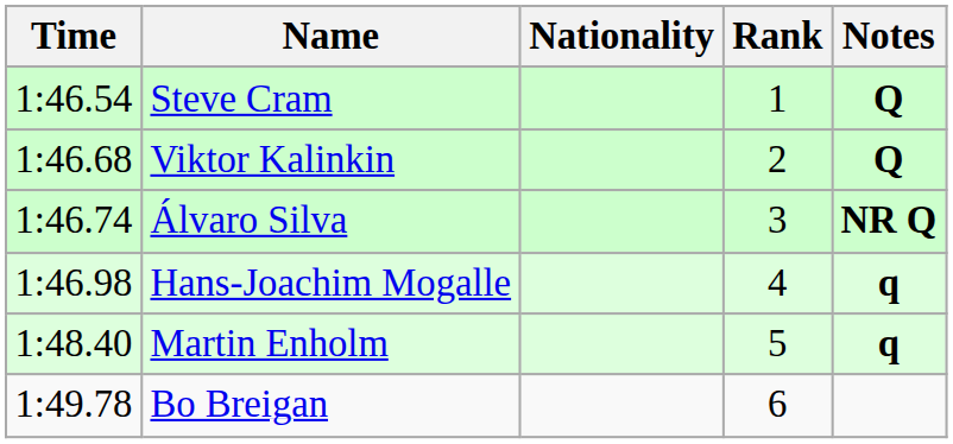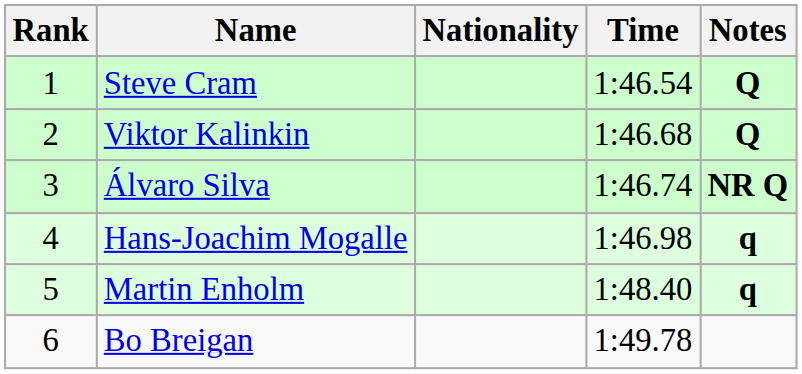columns swapped: Rank <-> Time
